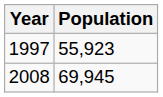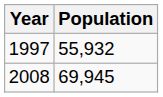1997 | Population: 55,923 -> 55,932
